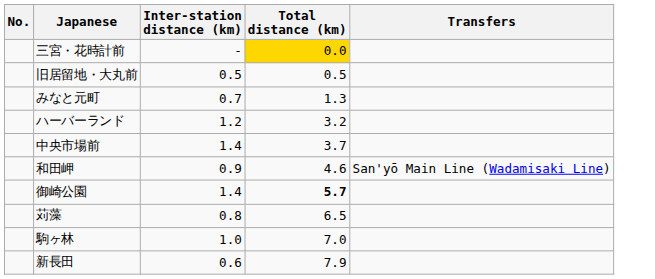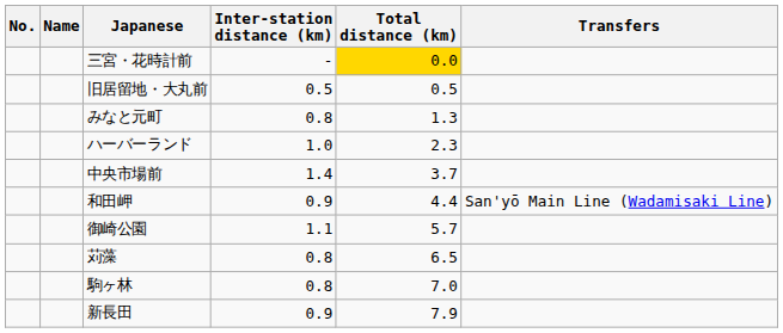+ column: Name
みなと元町 | Inter-station distance (km): 0.7 -> 0.8
ハーバーランド | Inter-station distance (km): 1.2 -> 1.0
ハーバーランド | Total distance (km): 3.2 -> 2.3
和田岬 | Total distance (km): 4.6 -> 4.4
御崎公園 | Inter-station distance (km): 1.4 -> 1.1
御崎公園 | Total distance (km): bold -> normal
駒ヶ林 | Inter-station distance (km): 1.0 -> 0.8
新長田 | Inter-station distance (km): 0.6 -> 0.9
